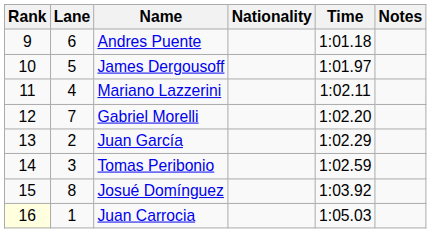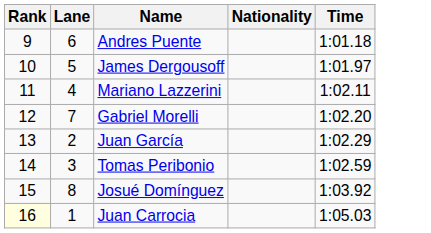- column: Notes
